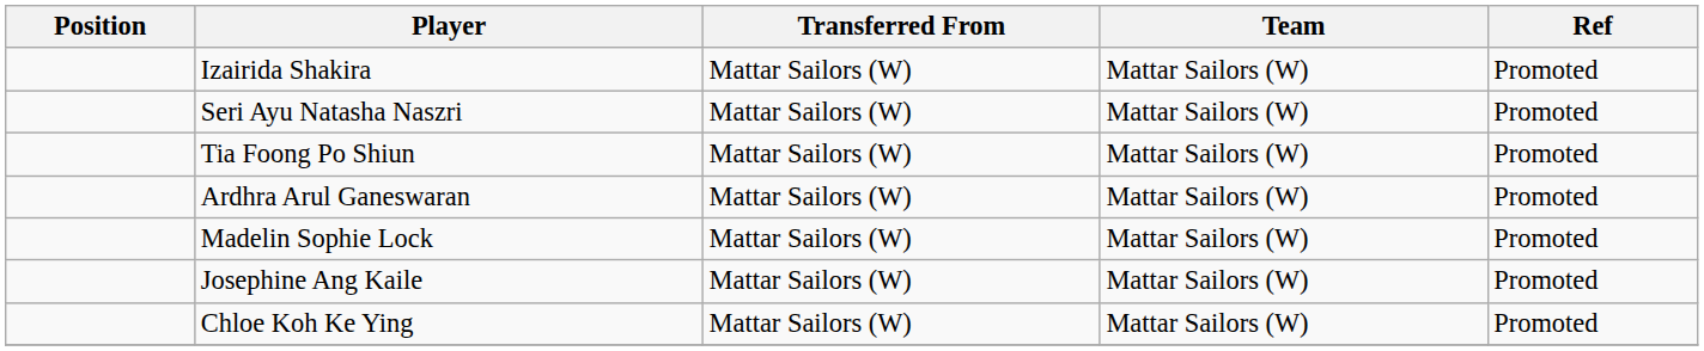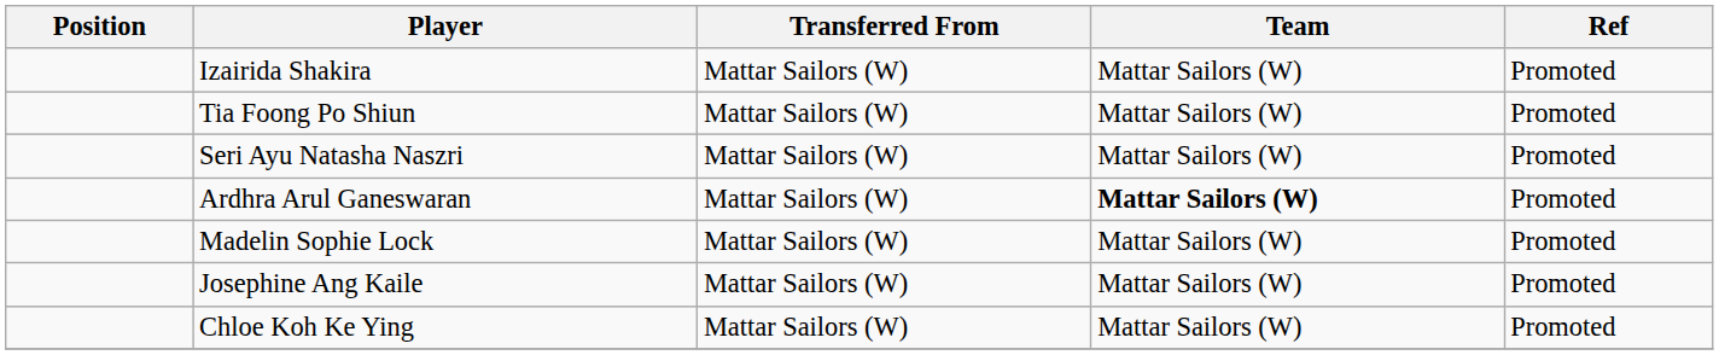rows swapped: Tia Foong Po Shiun <-> Seri Ayu Natasha Naszri
Ardhra Arul Ganeswaran | Team: normal -> bold
